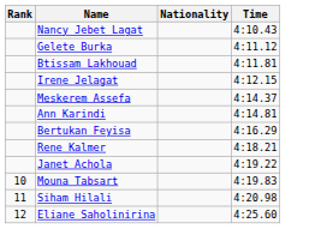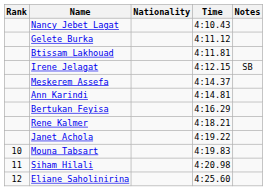+ column: Notes | SB
